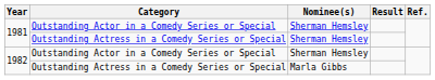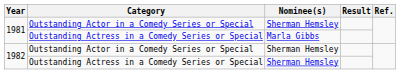1981 / Outstanding Actress in a Comedy Series or Special | Nominee(s): Sherman Hemsley -> Marla Gibbs
1982 / Outstanding Actress in a Comedy Series or Special | Nominee(s): Marla Gibbs -> Sherman Hemsley
